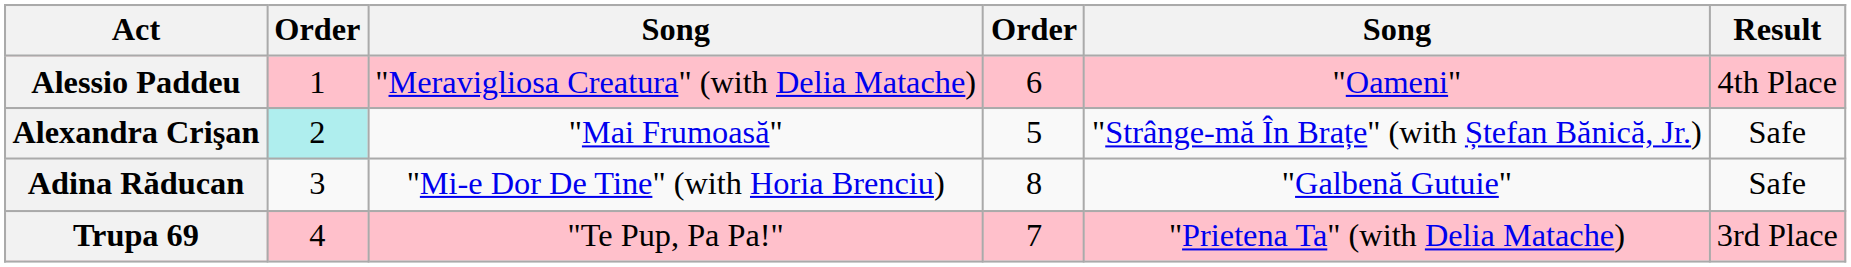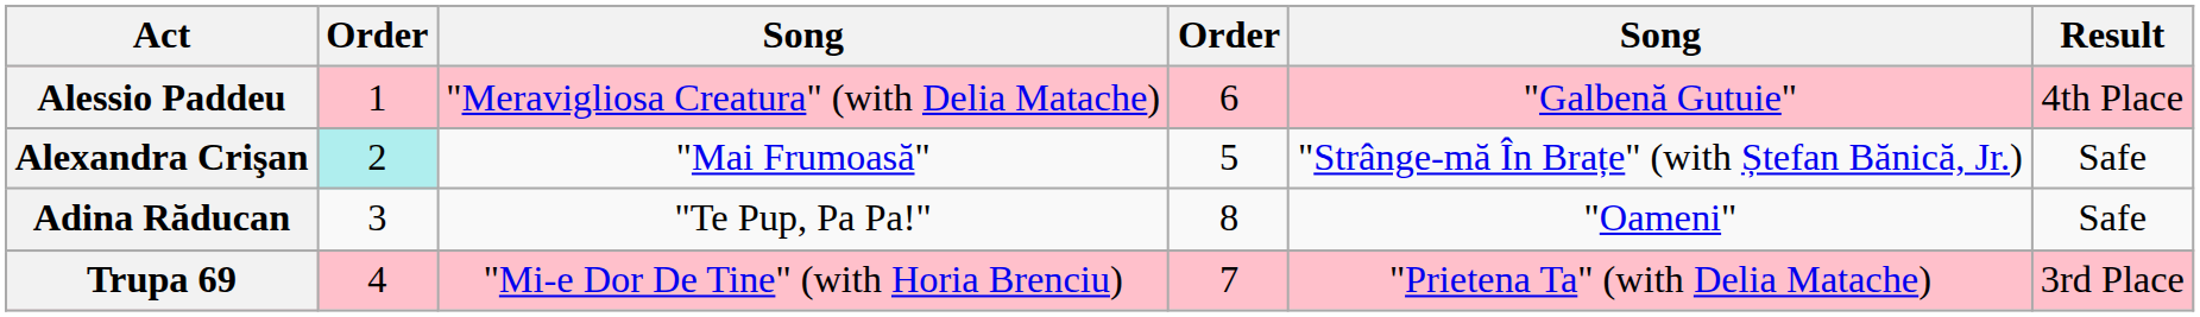Alessio Paddeu | column 5: "Oameni" -> "Galbenă Gutuie"
Adina Răducan | column 3: "Mi-e Dor De Tine" (with Horia Brenciu) -> "Te Pup, Pa Pa!"
Adina Răducan | column 5: "Galbenă Gutuie" -> "Oameni"
Trupa 69 | column 3: "Te Pup, Pa Pa!" -> "Mi-e Dor De Tine" (with Horia Brenciu)
